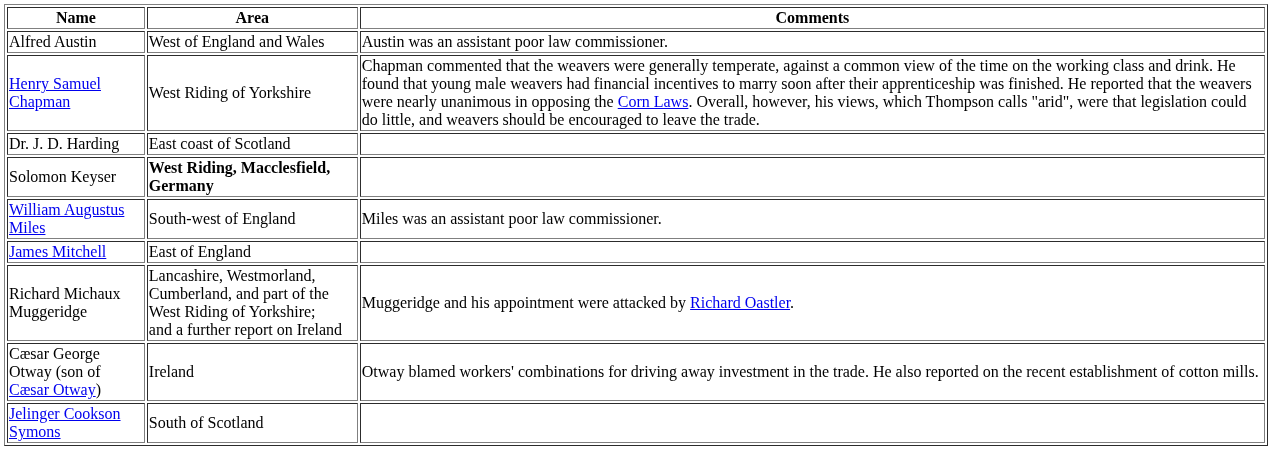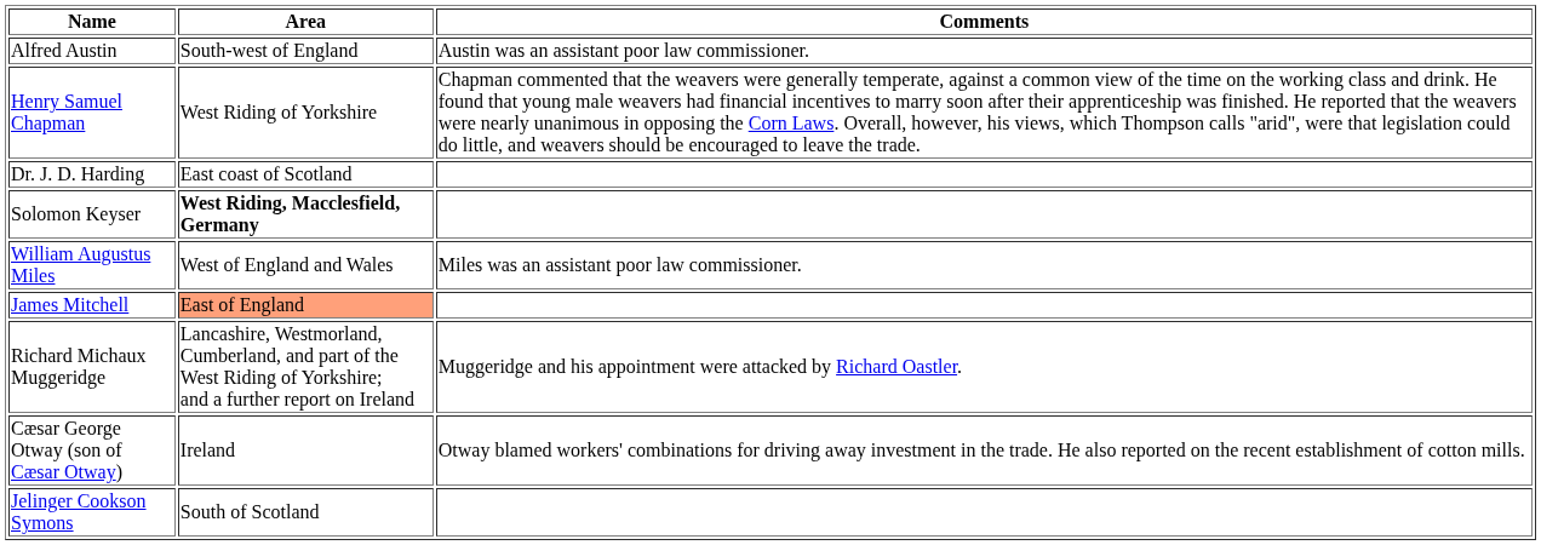Alfred Austin | Area: West of England and Wales -> South-west of England
William Augustus Miles | Area: South-west of England -> West of England and Wales
James Mitchell | Area: no background -> lightsalmon background
